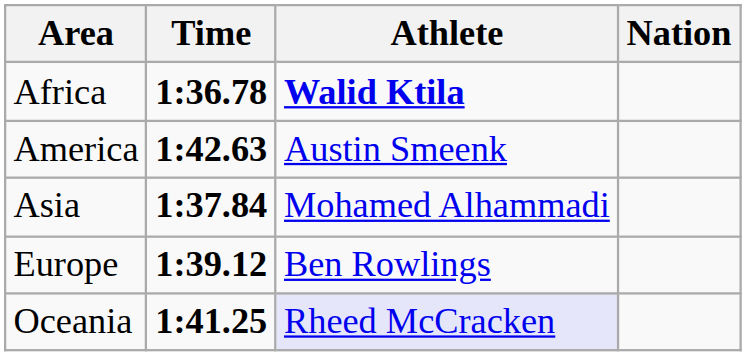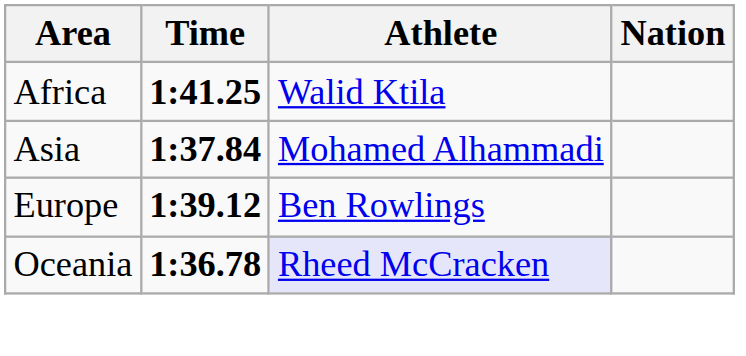Africa | Time: 1:36.78 -> 1:41.25
Africa | Athlete: bold -> normal
- row: America | 1:42.63 | Austin Smeenk
Oceania | Time: 1:41.25 -> 1:36.78
